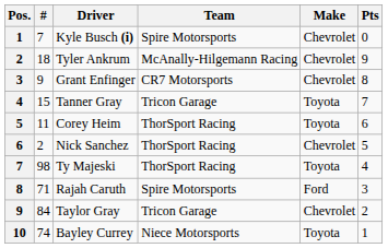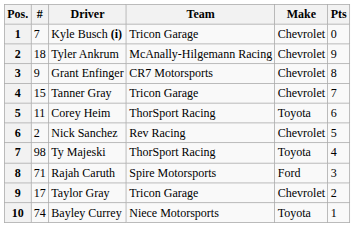Kyle Busch (i) | Team: Spire Motorsports -> Tricon Garage
Tanner Gray | Make: Toyota -> Chevrolet
Nick Sanchez | Team: ThorSport Racing -> Rev Racing
Taylor Gray | #: 84 -> 17
